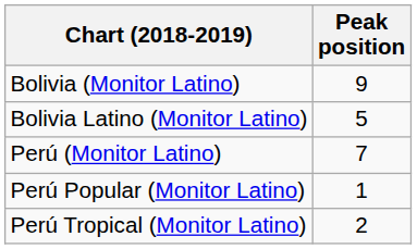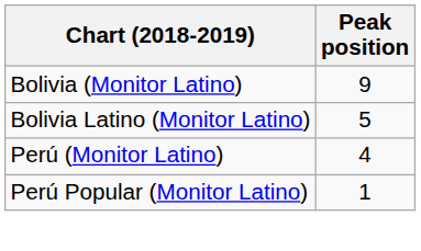Perú (Monitor Latino) | Peak position: 7 -> 4
- row: Perú Tropical (Monitor Latino) | 2
